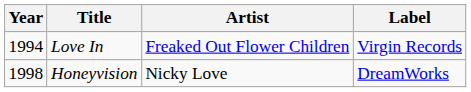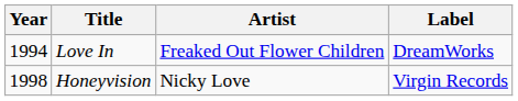Love In | Label: Virgin Records -> DreamWorks
Honeyvision | Label: DreamWorks -> Virgin Records
